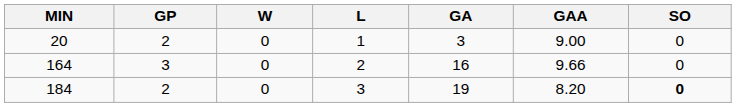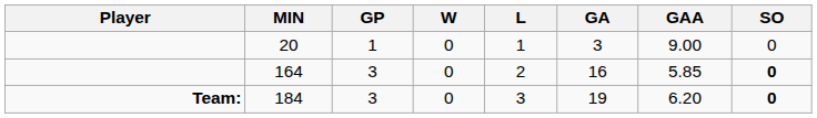+ column: Player | Team:
20 | GP: 2 -> 1
164 | GAA: 9.66 -> 5.85
164 | SO: normal -> bold
184 | GP: 2 -> 3
184 | GAA: 8.20 -> 6.20
